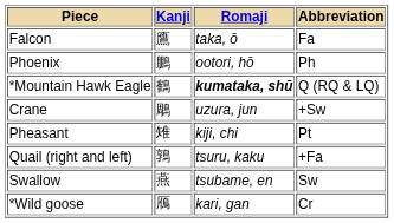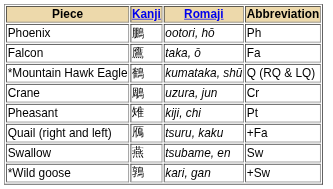rows swapped: Phoenix <-> Falcon
*Mountain Hawk Eagle | Romaji: bold -> normal
Crane | Abbreviation: +Sw -> Cr
Quail (right and left) | Kanji: 鶉 -> 鴈
*Wild goose | Kanji: 鴈 -> 鶉
*Wild goose | Abbreviation: Cr -> +Sw
